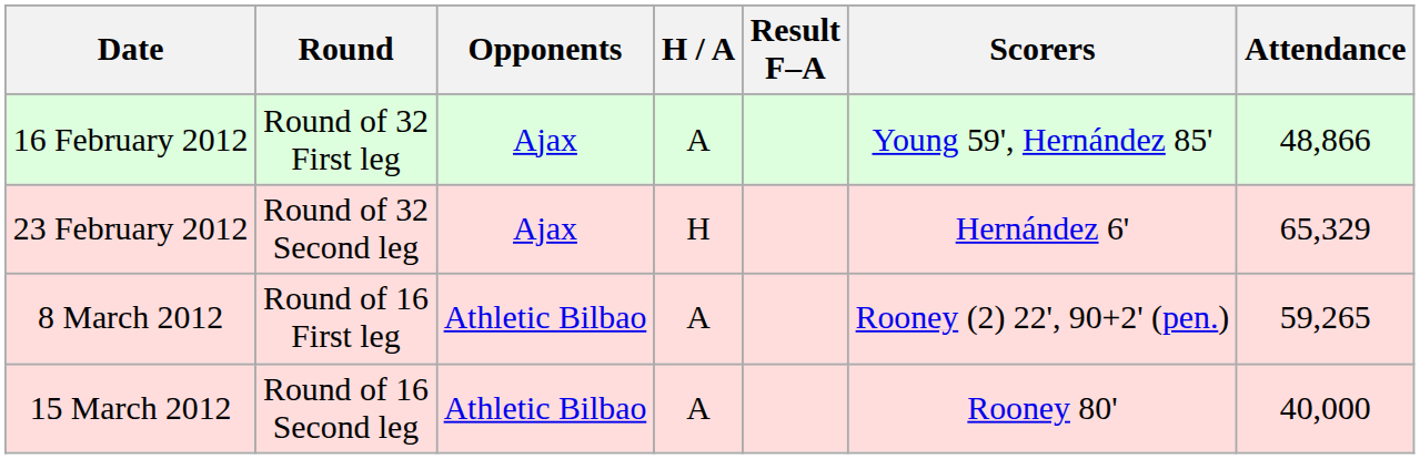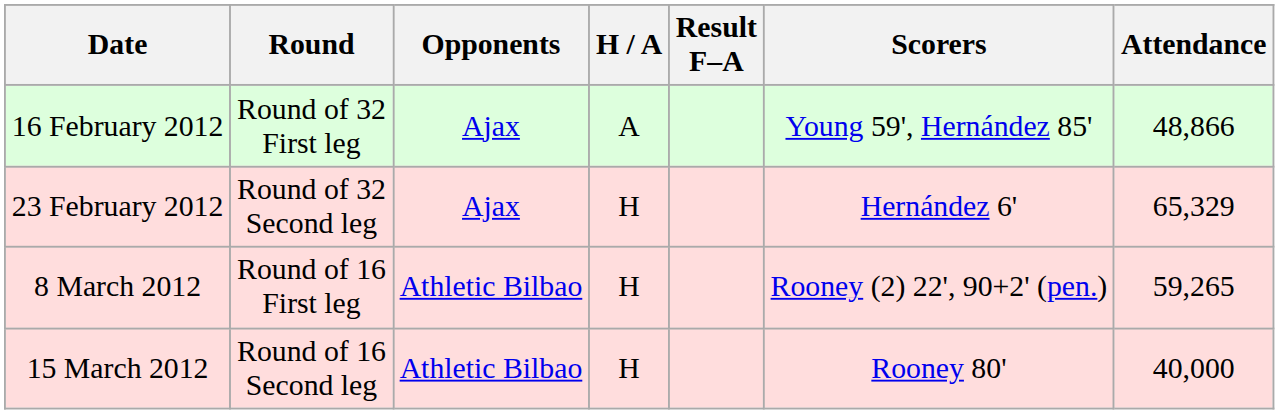8 March 2012 | H / A: A -> H
15 March 2012 | H / A: A -> H
